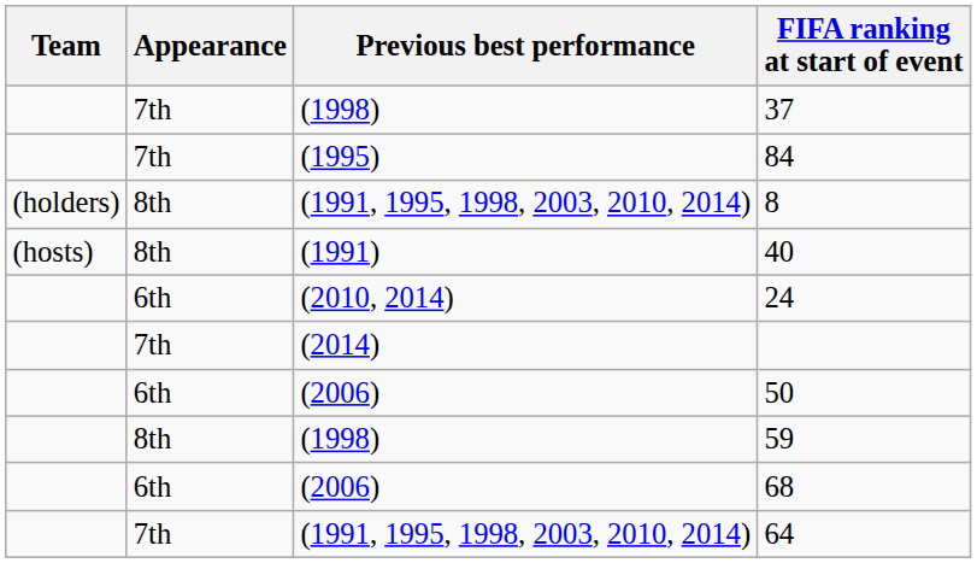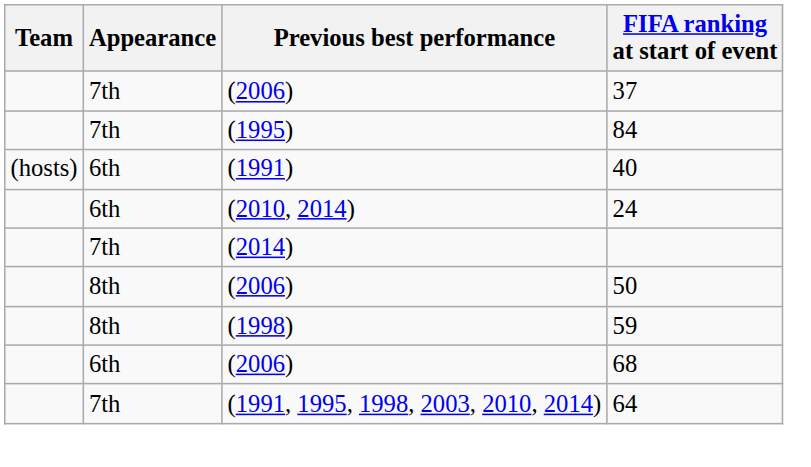37 | Previous best performance: (1998) -> (2006)
- row: (holders) | 8th | (1991, 1995, 1998, 2003, 2010, 2014) | 8
40 | Appearance: 8th -> 6th
50 | Appearance: 6th -> 8th
